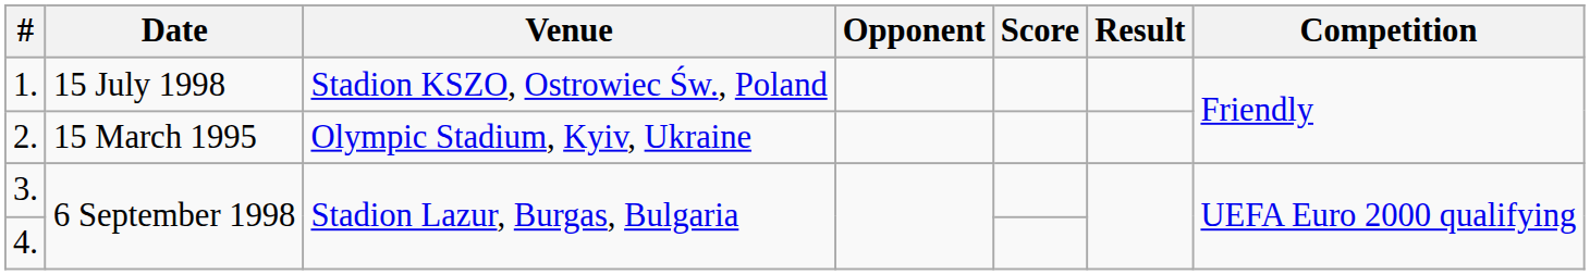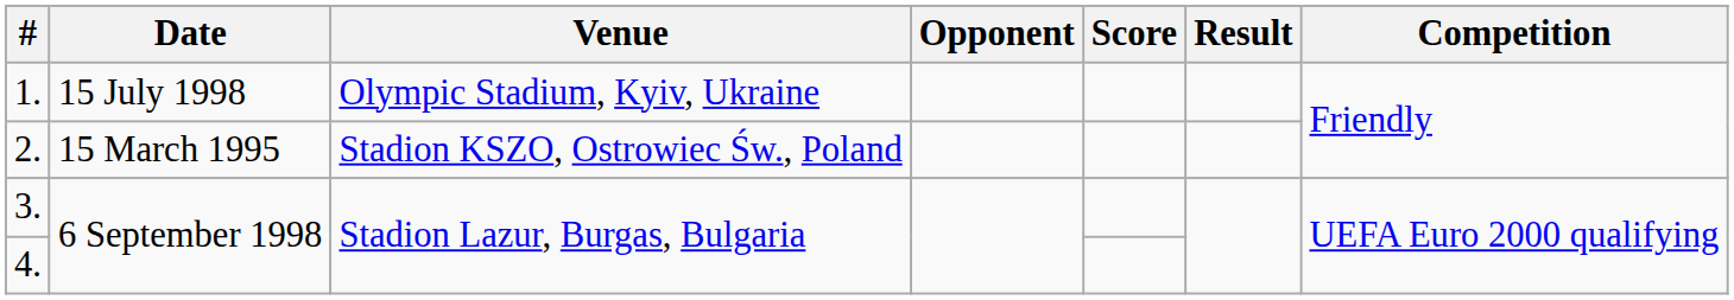1. | Venue: Stadion KSZO, Ostrowiec Św., Poland -> Olympic Stadium, Kyiv, Ukraine
2. | Venue: Olympic Stadium, Kyiv, Ukraine -> Stadion KSZO, Ostrowiec Św., Poland
